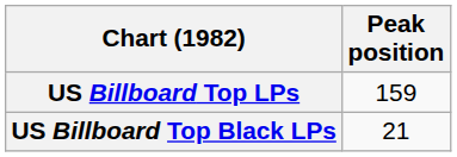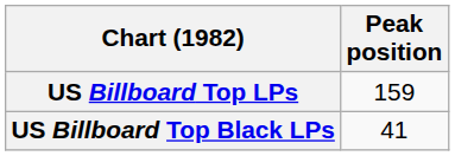US Billboard Top Black LPs | Peak position: 21 -> 41
